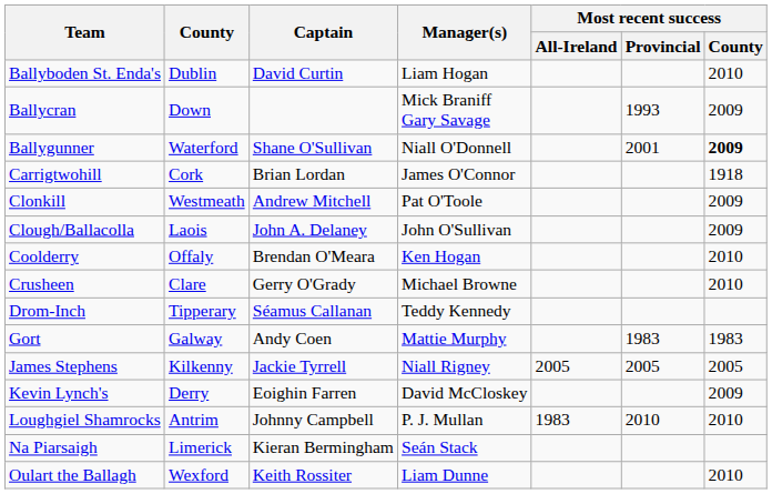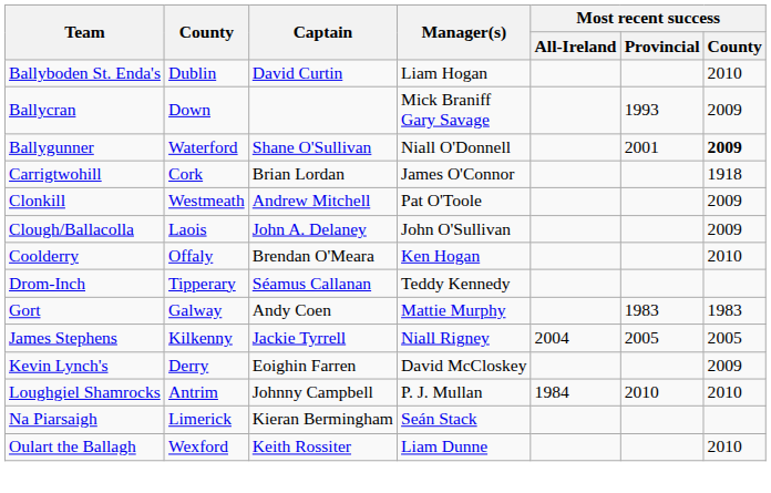- row: Crusheen | Clare | Gerry O'Grady | Michael Browne | 2010
James Stephens | Most recent success / All-Ireland: 2005 -> 2004
Loughgiel Shamrocks | Most recent success / All-Ireland: 1983 -> 1984
